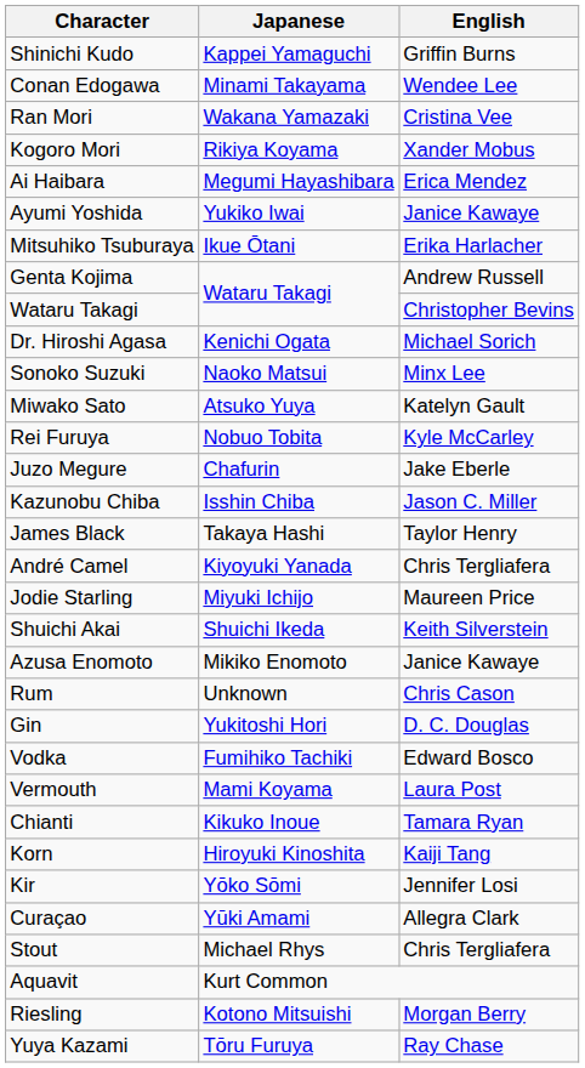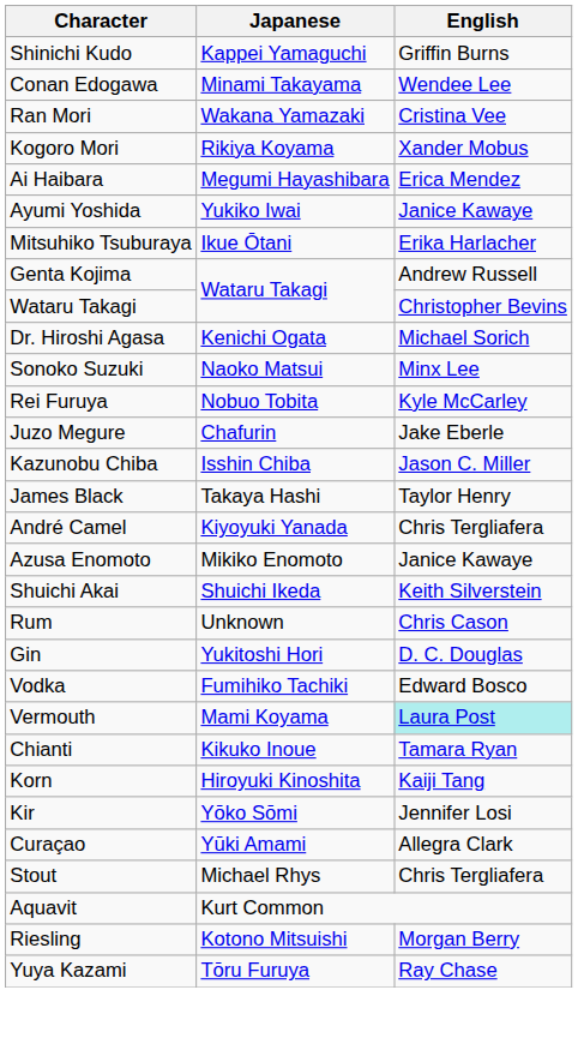- row: Miwako Sato | Atsuko Yuya | Katelyn Gault
- row: Jodie Starling | Miyuki Ichijo | Maureen Price
rows swapped: Shuichi Akai <-> Azusa Enomoto
Vermouth | English: no background -> paleturquoise background
